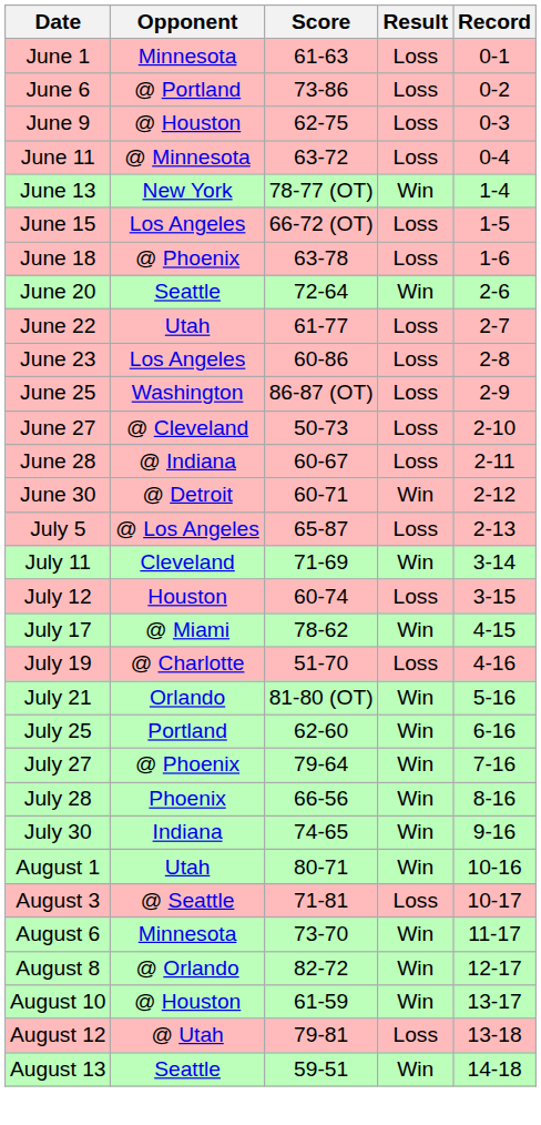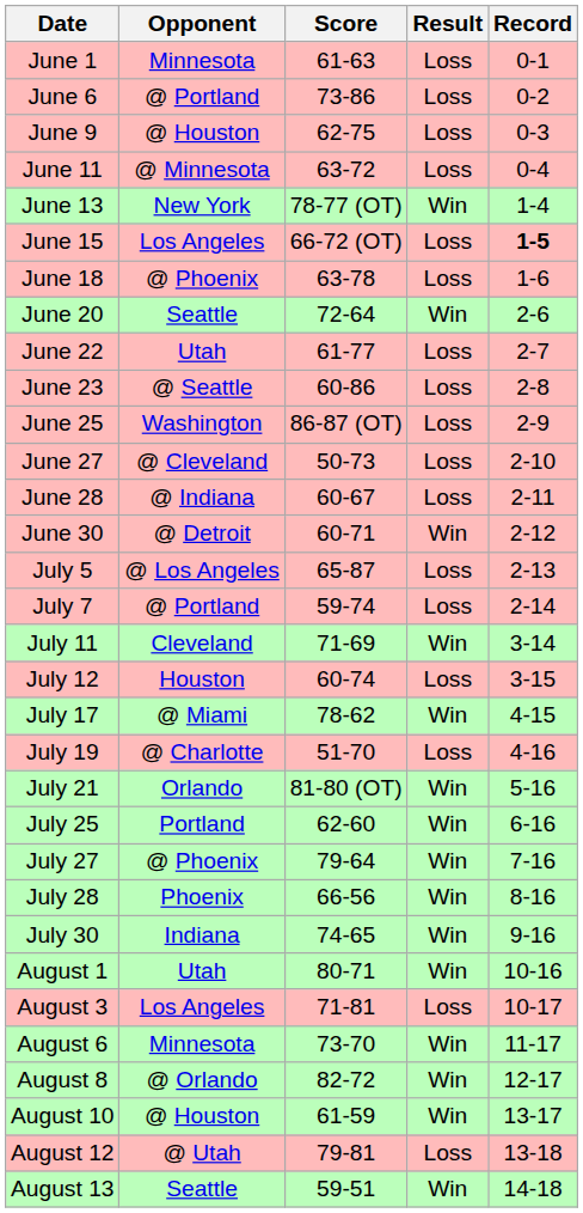June 15 | Record: normal -> bold
June 23 | Opponent: Los Angeles -> @ Seattle
+ row: July 7 | @ Portland | 59-74 | Loss | 2-14
August 3 | Opponent: @ Seattle -> Los Angeles
